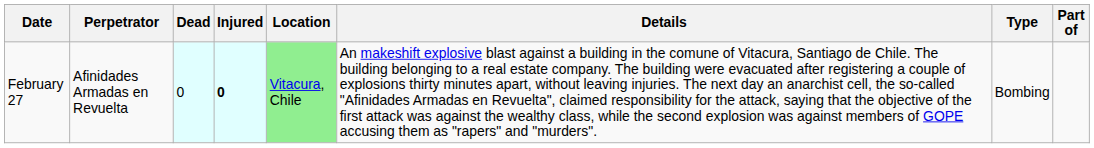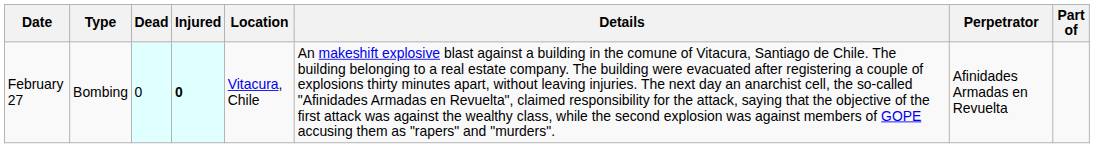columns swapped: Type <-> Perpetrator
February 27 | Location: lightgreen background -> no background
